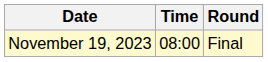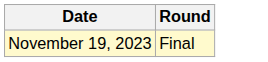- column: Time | 08:00
